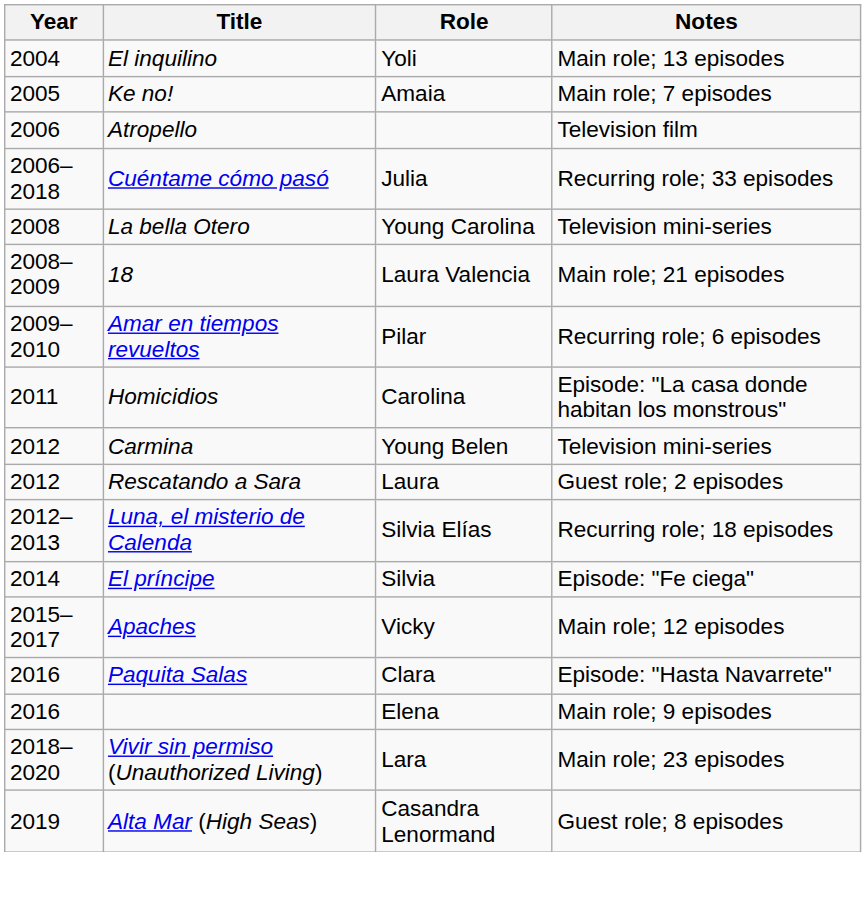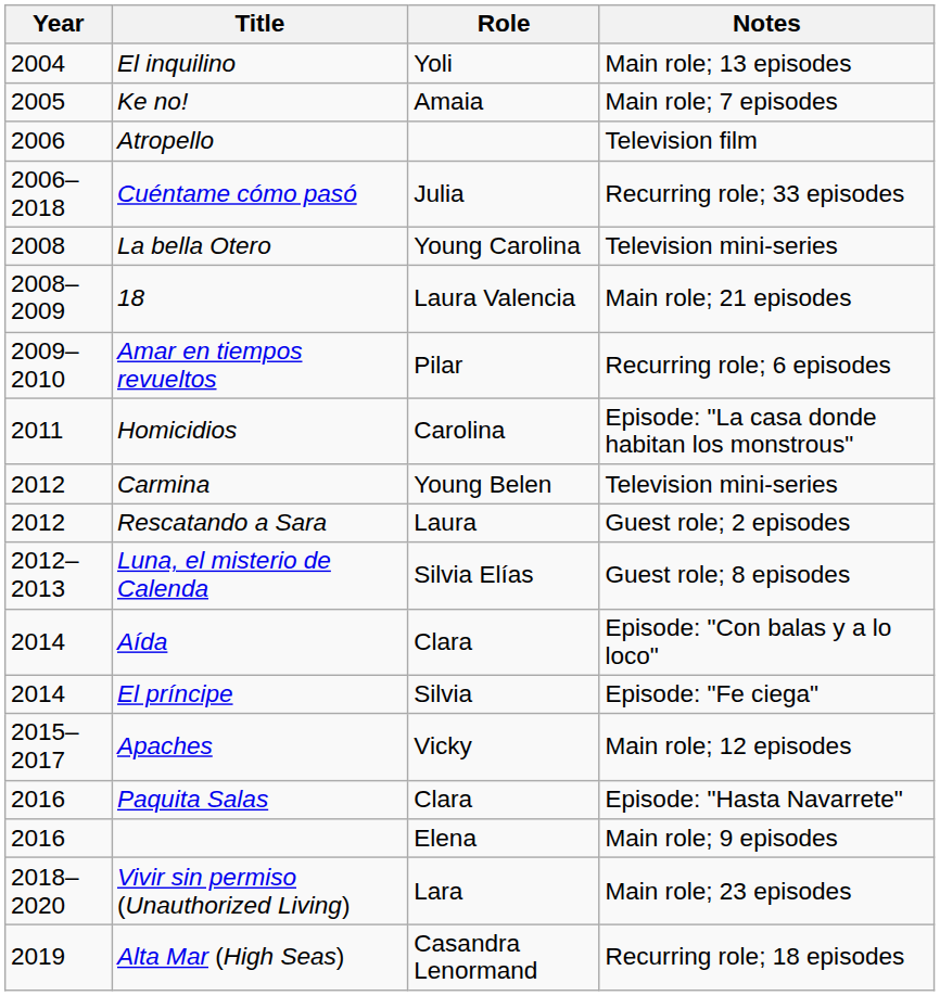Luna, el misterio de Calenda | Notes: Recurring role; 18 episodes -> Guest role; 8 episodes
+ row: 2014 | Aída | Clara | Episode: "Con balas y a lo loco"
Alta Mar (High Seas) | Notes: Guest role; 8 episodes -> Recurring role; 18 episodes
